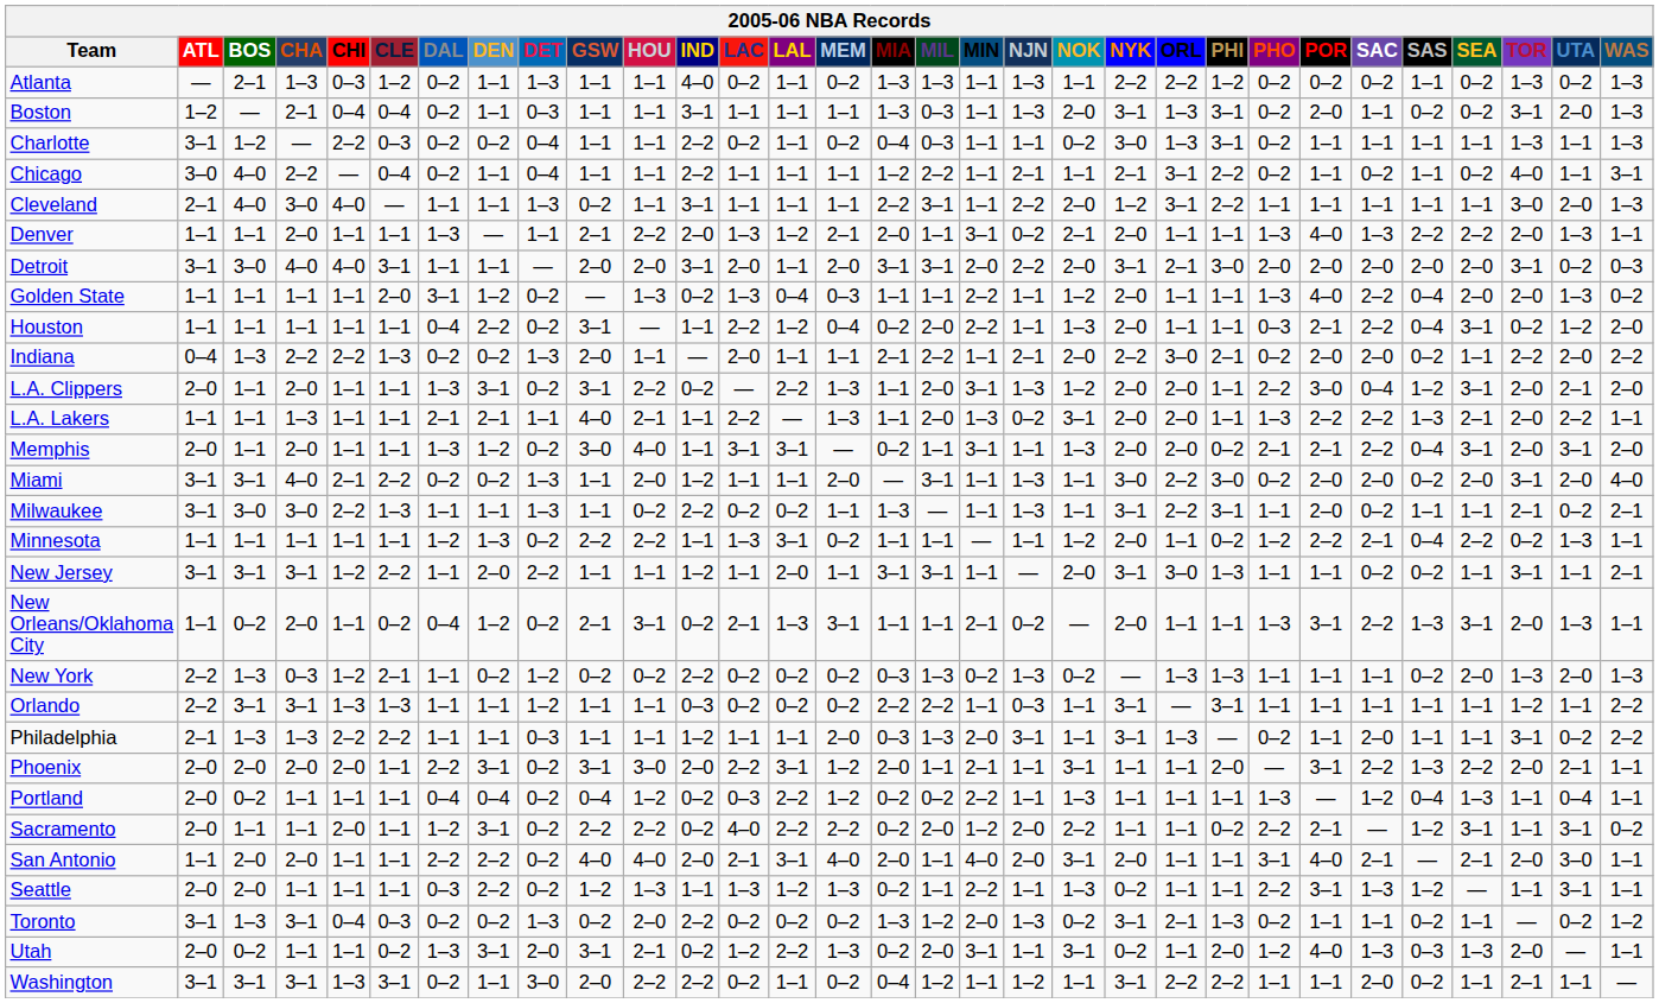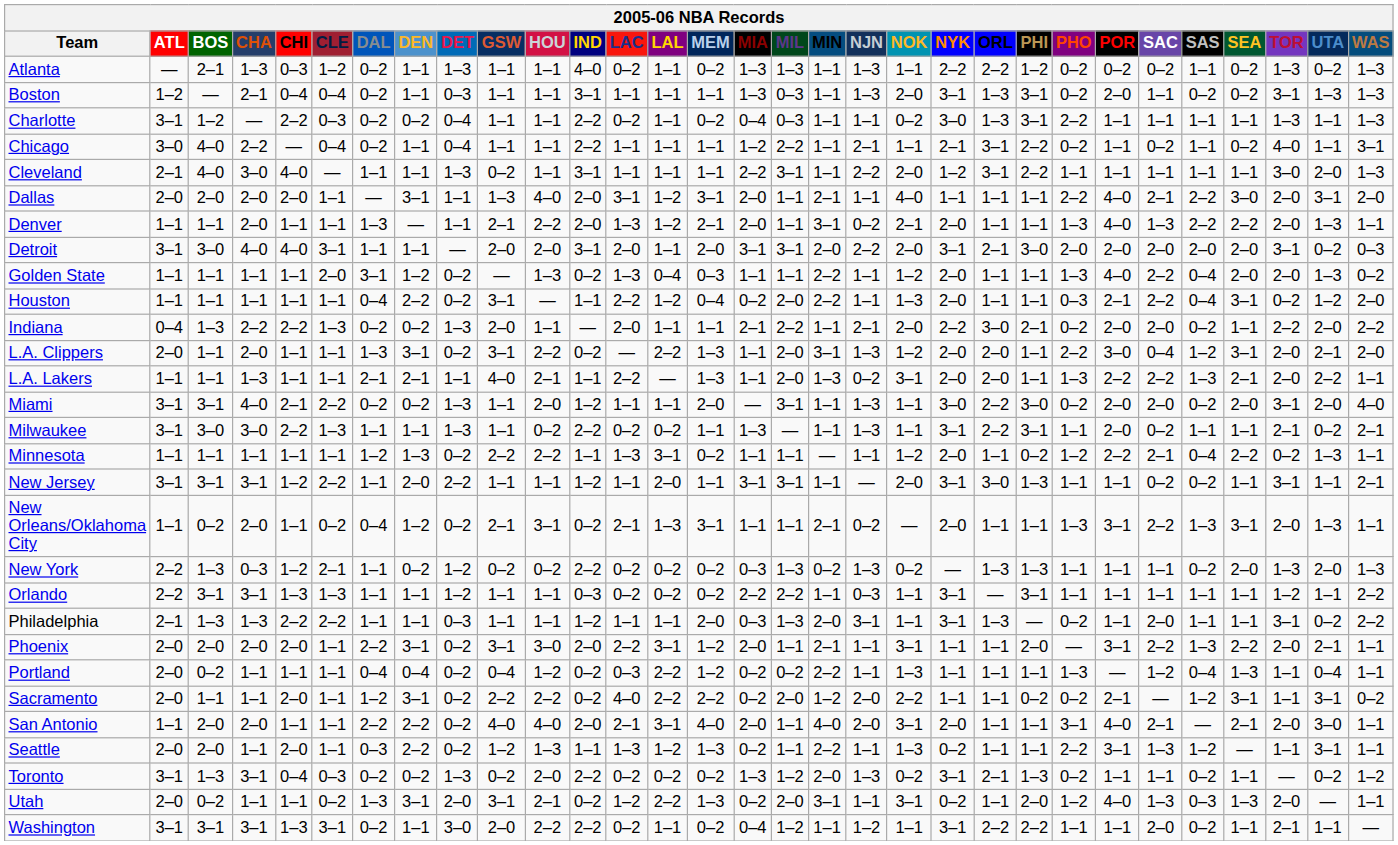Boston | UTA: 2–0 -> 1–3
Charlotte | PHO: 0–2 -> 2–2
+ row: Dallas | 2–0 | 2–0 | 2–0 | 2–0 | 1–1 | — | 3–1 | 1–1 | 1–3 | 4–0 | 2–0 | 3–1 | 1–2 | 3–1 | 2–0 | 1–1 | 2–1 | 1–1 | 4–0 | 1–1 | 1–1 | 1–1 | 2–2 | 4–0 | 2–1 | 2–2 | 3–0 | 2–0 | 3–1 | 2–0
- row: Memphis | 2–0 | 1–1 | 2–0 | 1–1 | 1–1 | 1–3 | 1–2 | 0–2 | 3–0 | 4–0 | 1–1 | 3–1 | 3–1 | — | 0–2 | 1–1 | 3–1 | 1–1 | 1–3 | 2–0 | 2–0 | 0–2 | 2–1 | 2–1 | 2–2 | 0–4 | 3–1 | 2–0 | 3–1 | 2–0
Sacramento | PHO: 2–2 -> 0–2
Seattle | CHI: 1–1 -> 2–0
